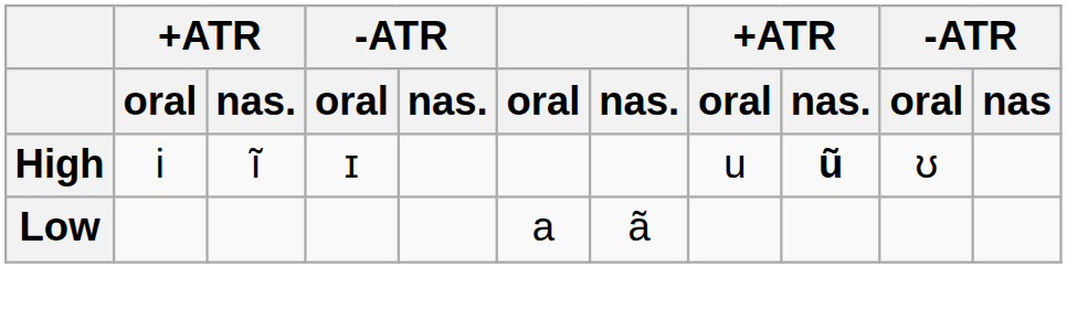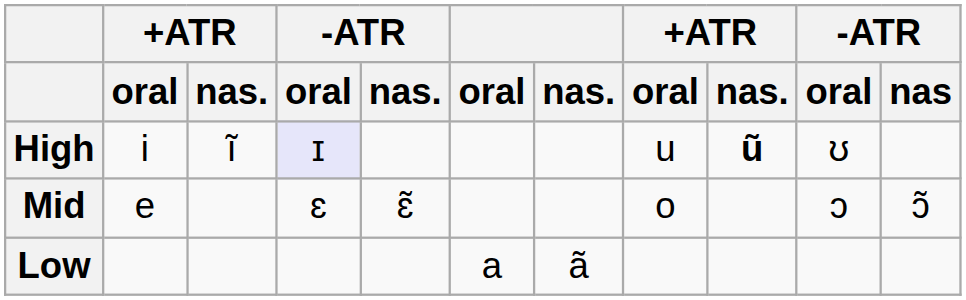High | column 4: no background -> lavender background
+ row: Mid | e | ɛ | ɛ̃ | o | ɔ | ɔ̃
